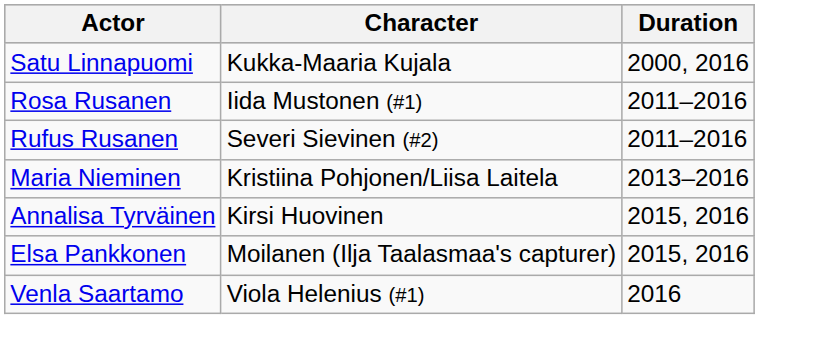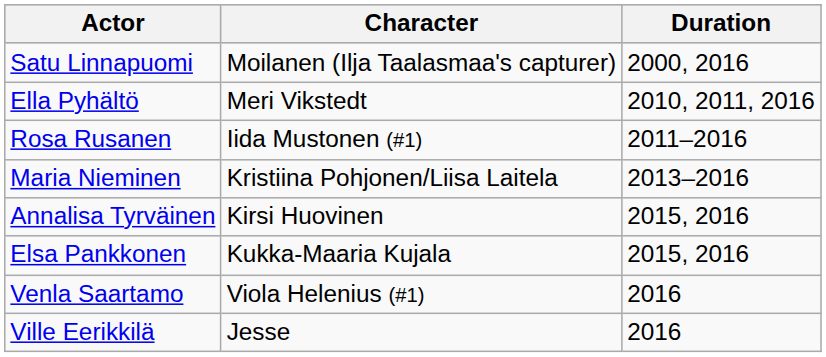Satu Linnapuomi | Character: Kukka-Maaria Kujala -> Moilanen (Ilja Taalasmaa's capturer)
+ row: Ella Pyhältö | Meri Vikstedt | 2010, 2011, 2016
- row: Rufus Rusanen | Severi Sievinen (#2) | 2011–2016
Elsa Pankkonen | Character: Moilanen (Ilja Taalasmaa's capturer) -> Kukka-Maaria Kujala
+ row: Ville Eerikkilä | Jesse | 2016
